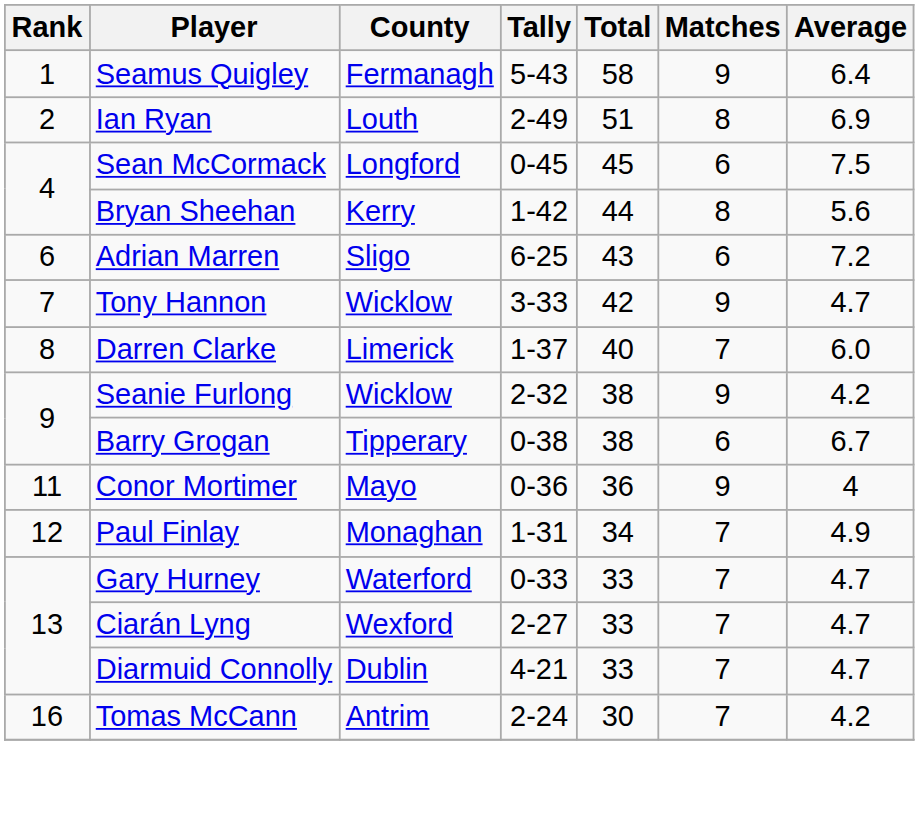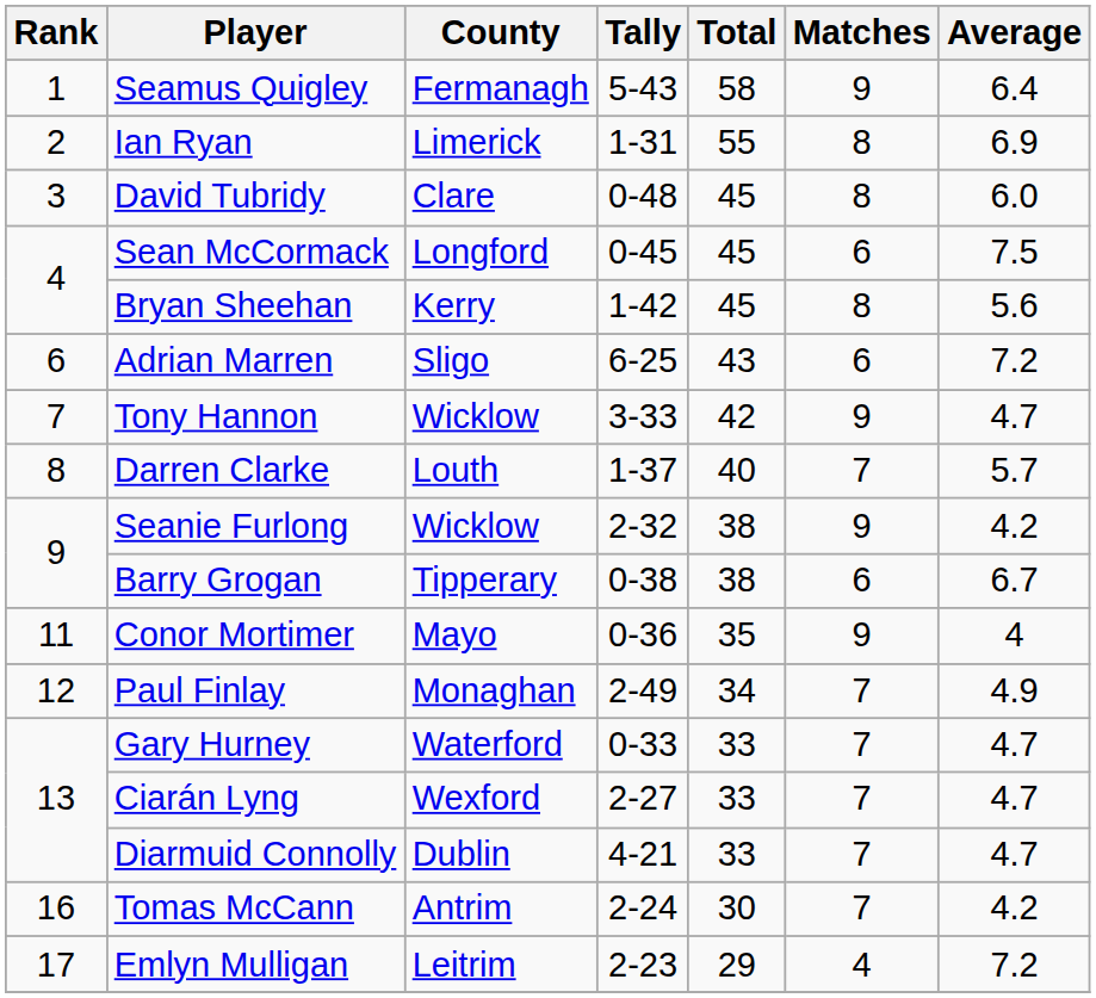Ian Ryan | County: Louth -> Limerick
Ian Ryan | Tally: 2-49 -> 1-31
Ian Ryan | Total: 51 -> 55
+ row: 3 | David Tubridy | Clare | 0-48 | 45 | 8 | 6.0
Bryan Sheehan | Total: 44 -> 45
Darren Clarke | County: Limerick -> Louth
Darren Clarke | Average: 6.0 -> 5.7
Conor Mortimer | Total: 36 -> 35
Paul Finlay | Tally: 1-31 -> 2-49
+ row: 17 | Emlyn Mulligan | Leitrim | 2-23 | 29 | 4 | 7.2
